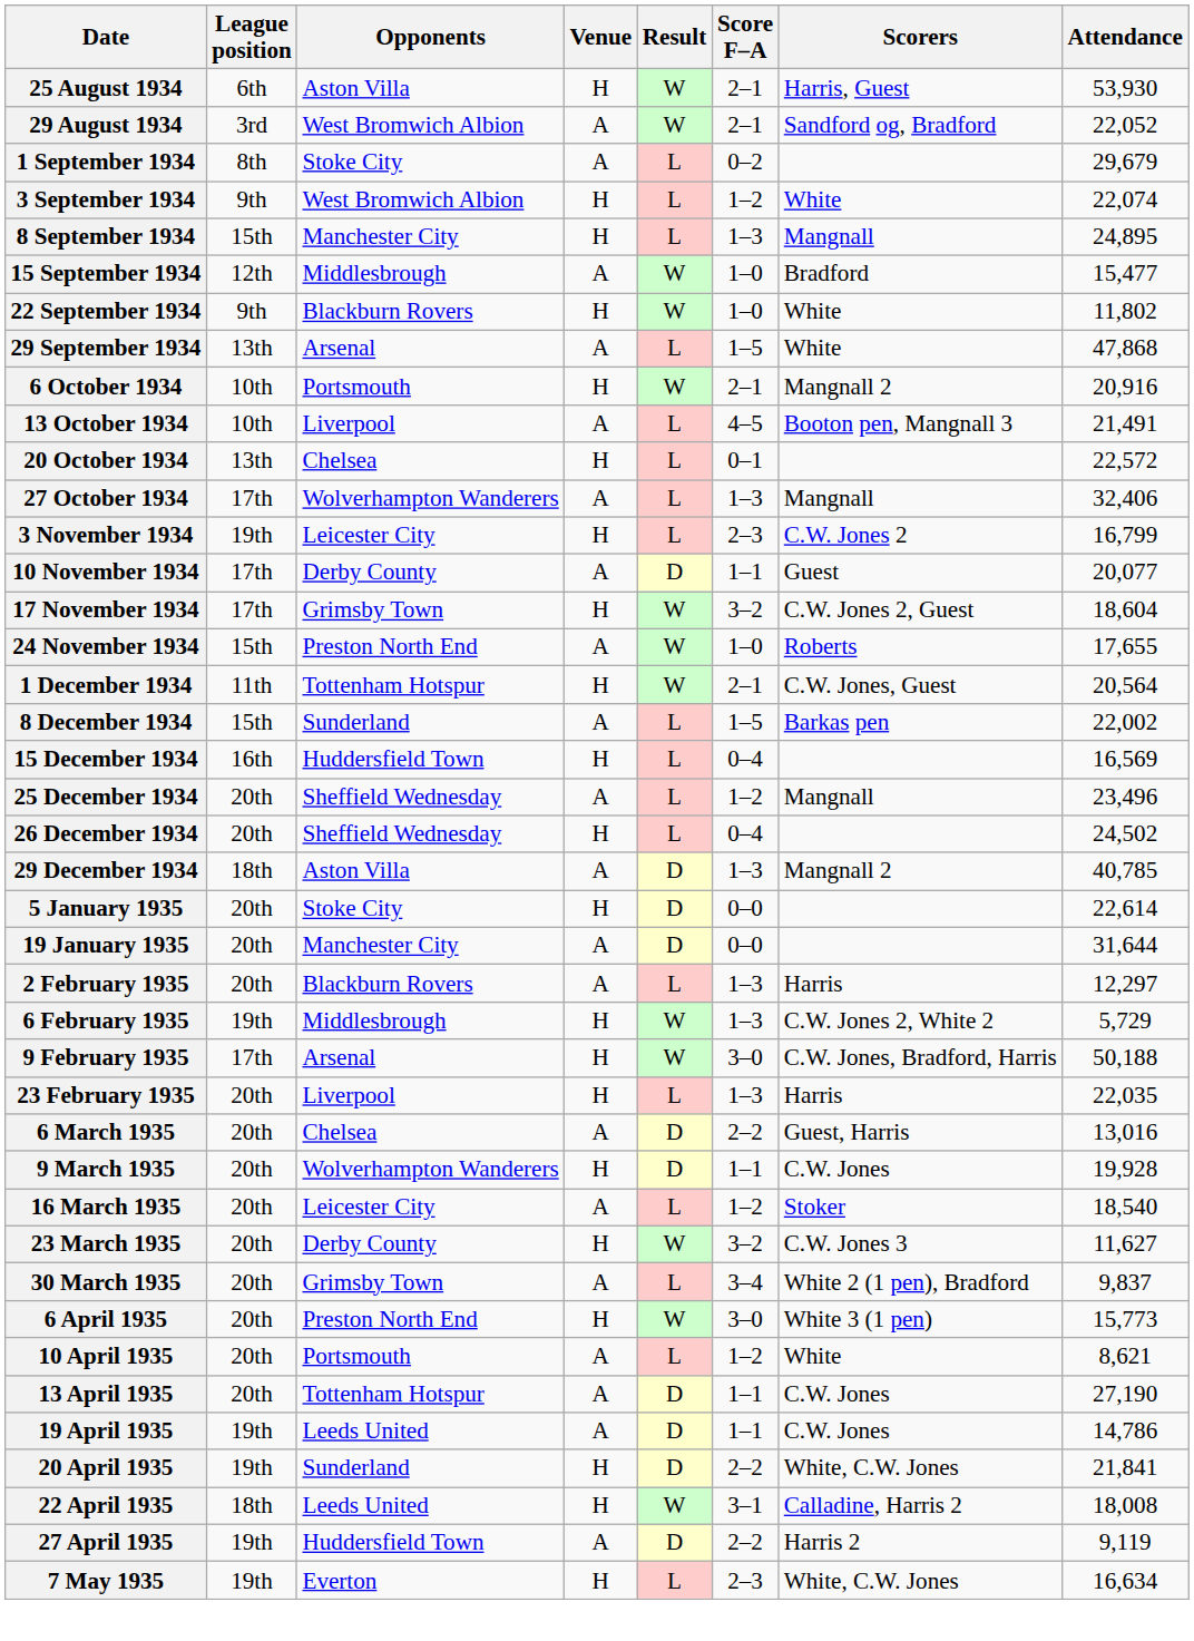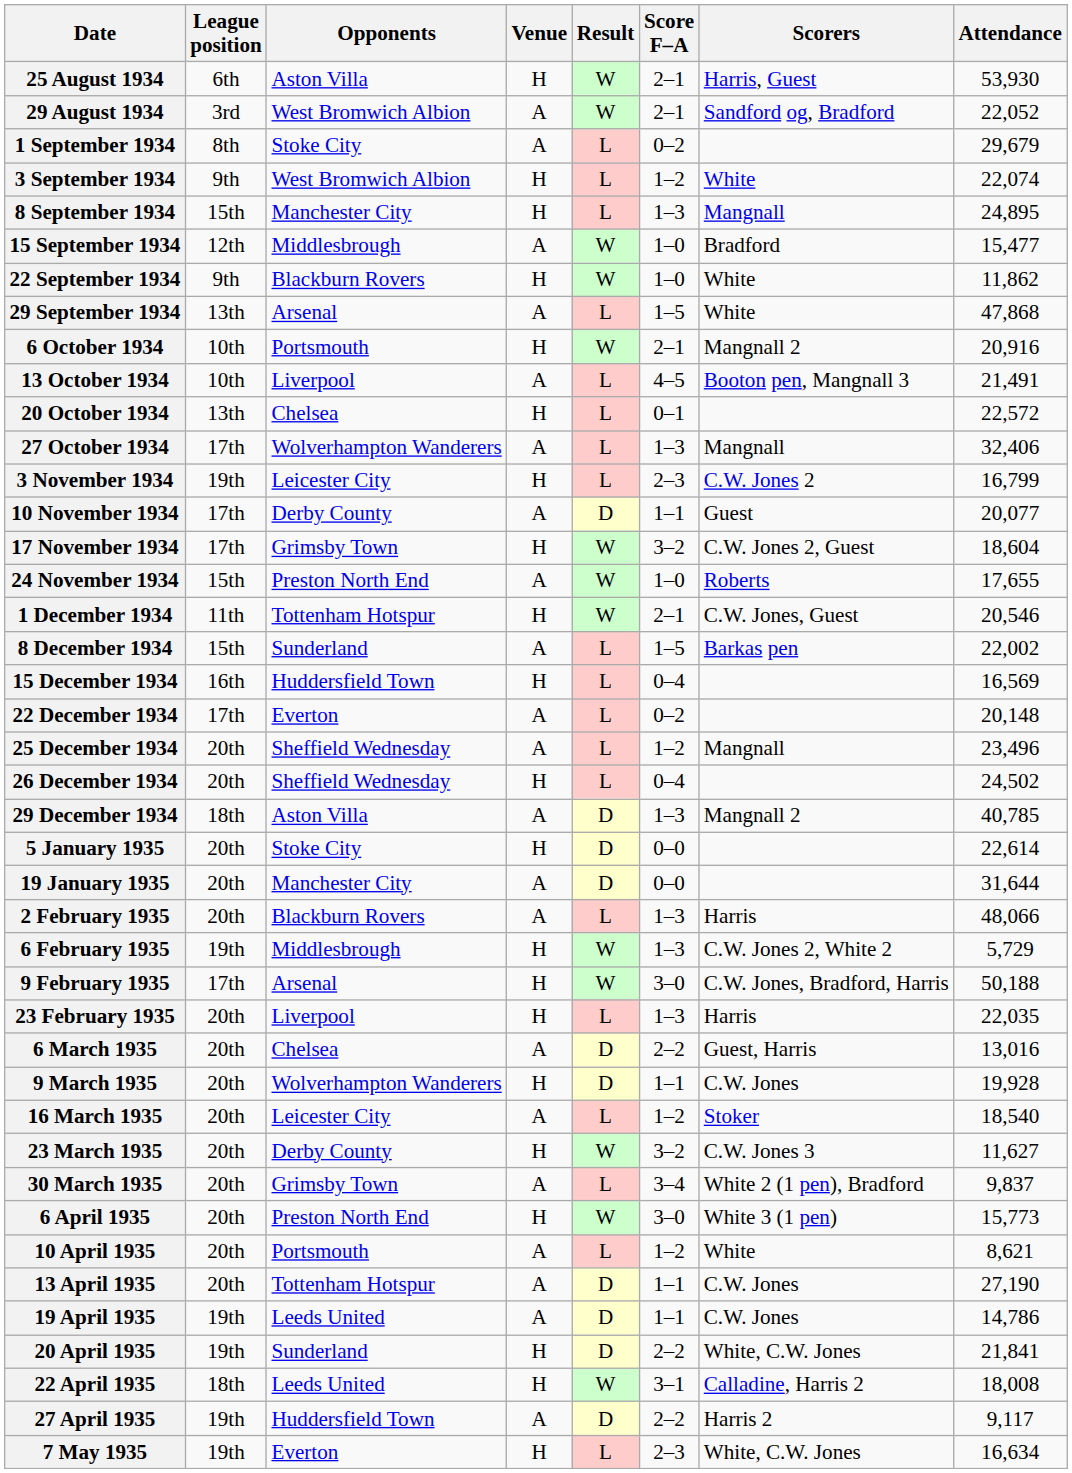22 September 1934 | Attendance: 11,802 -> 11,862
1 December 1934 | Attendance: 20,564 -> 20,546
+ row: 22 December 1934 | 17th | Everton | A | L | 0–2 | 20,148
2 February 1935 | Attendance: 12,297 -> 48,066
27 April 1935 | Attendance: 9,119 -> 9,117
